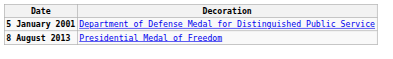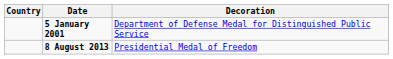+ column: Country
